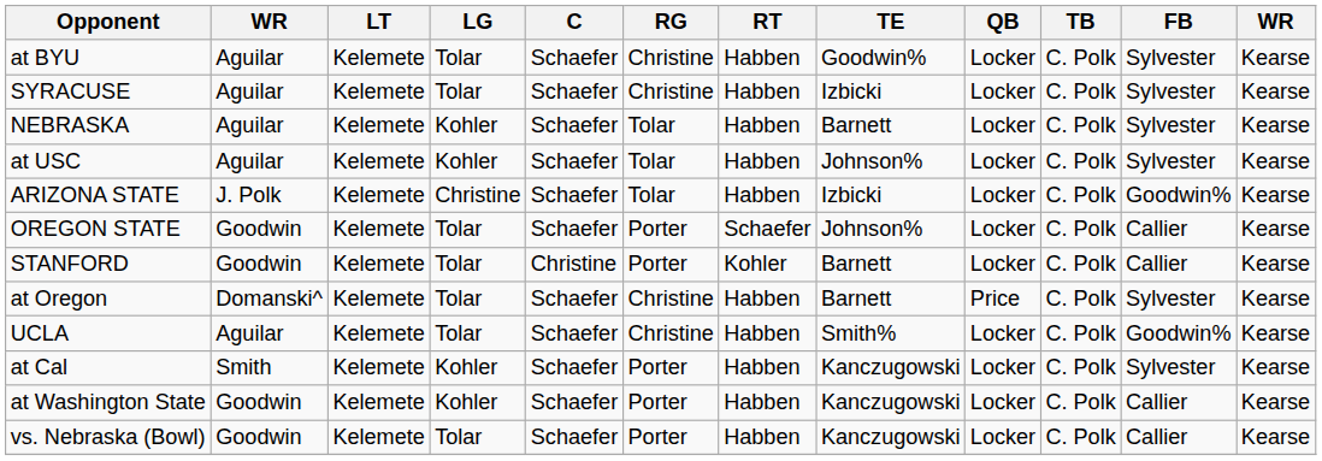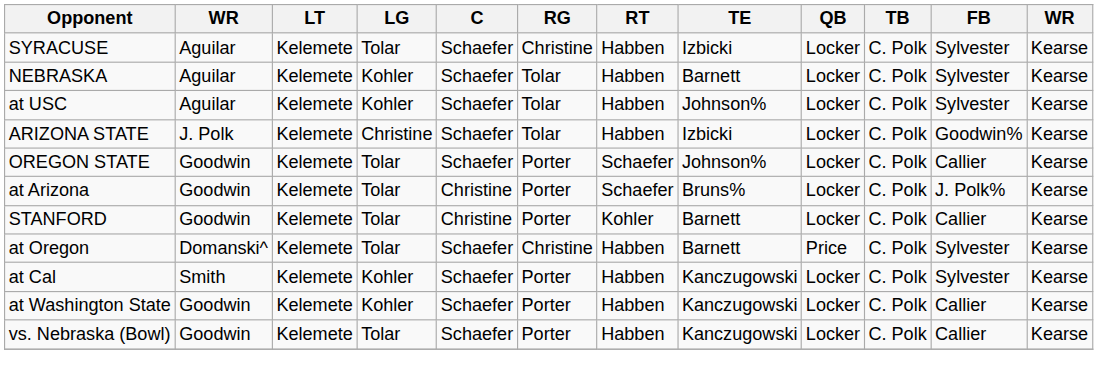- row: at BYU | Aguilar | Kelemete | Tolar | Schaefer | Christine | Habben | Goodwin% | Locker | C. Polk | Sylvester | Kearse
+ row: at Arizona | Goodwin | Kelemete | Tolar | Christine | Porter | Schaefer | Bruns% | Locker | C. Polk | J. Polk% | Kearse
- row: UCLA | Aguilar | Kelemete | Tolar | Schaefer | Christine | Habben | Smith% | Locker | C. Polk | Goodwin% | Kearse
